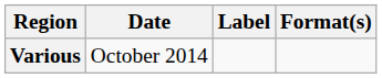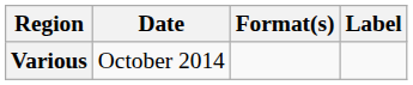columns swapped: Format(s) <-> Label
